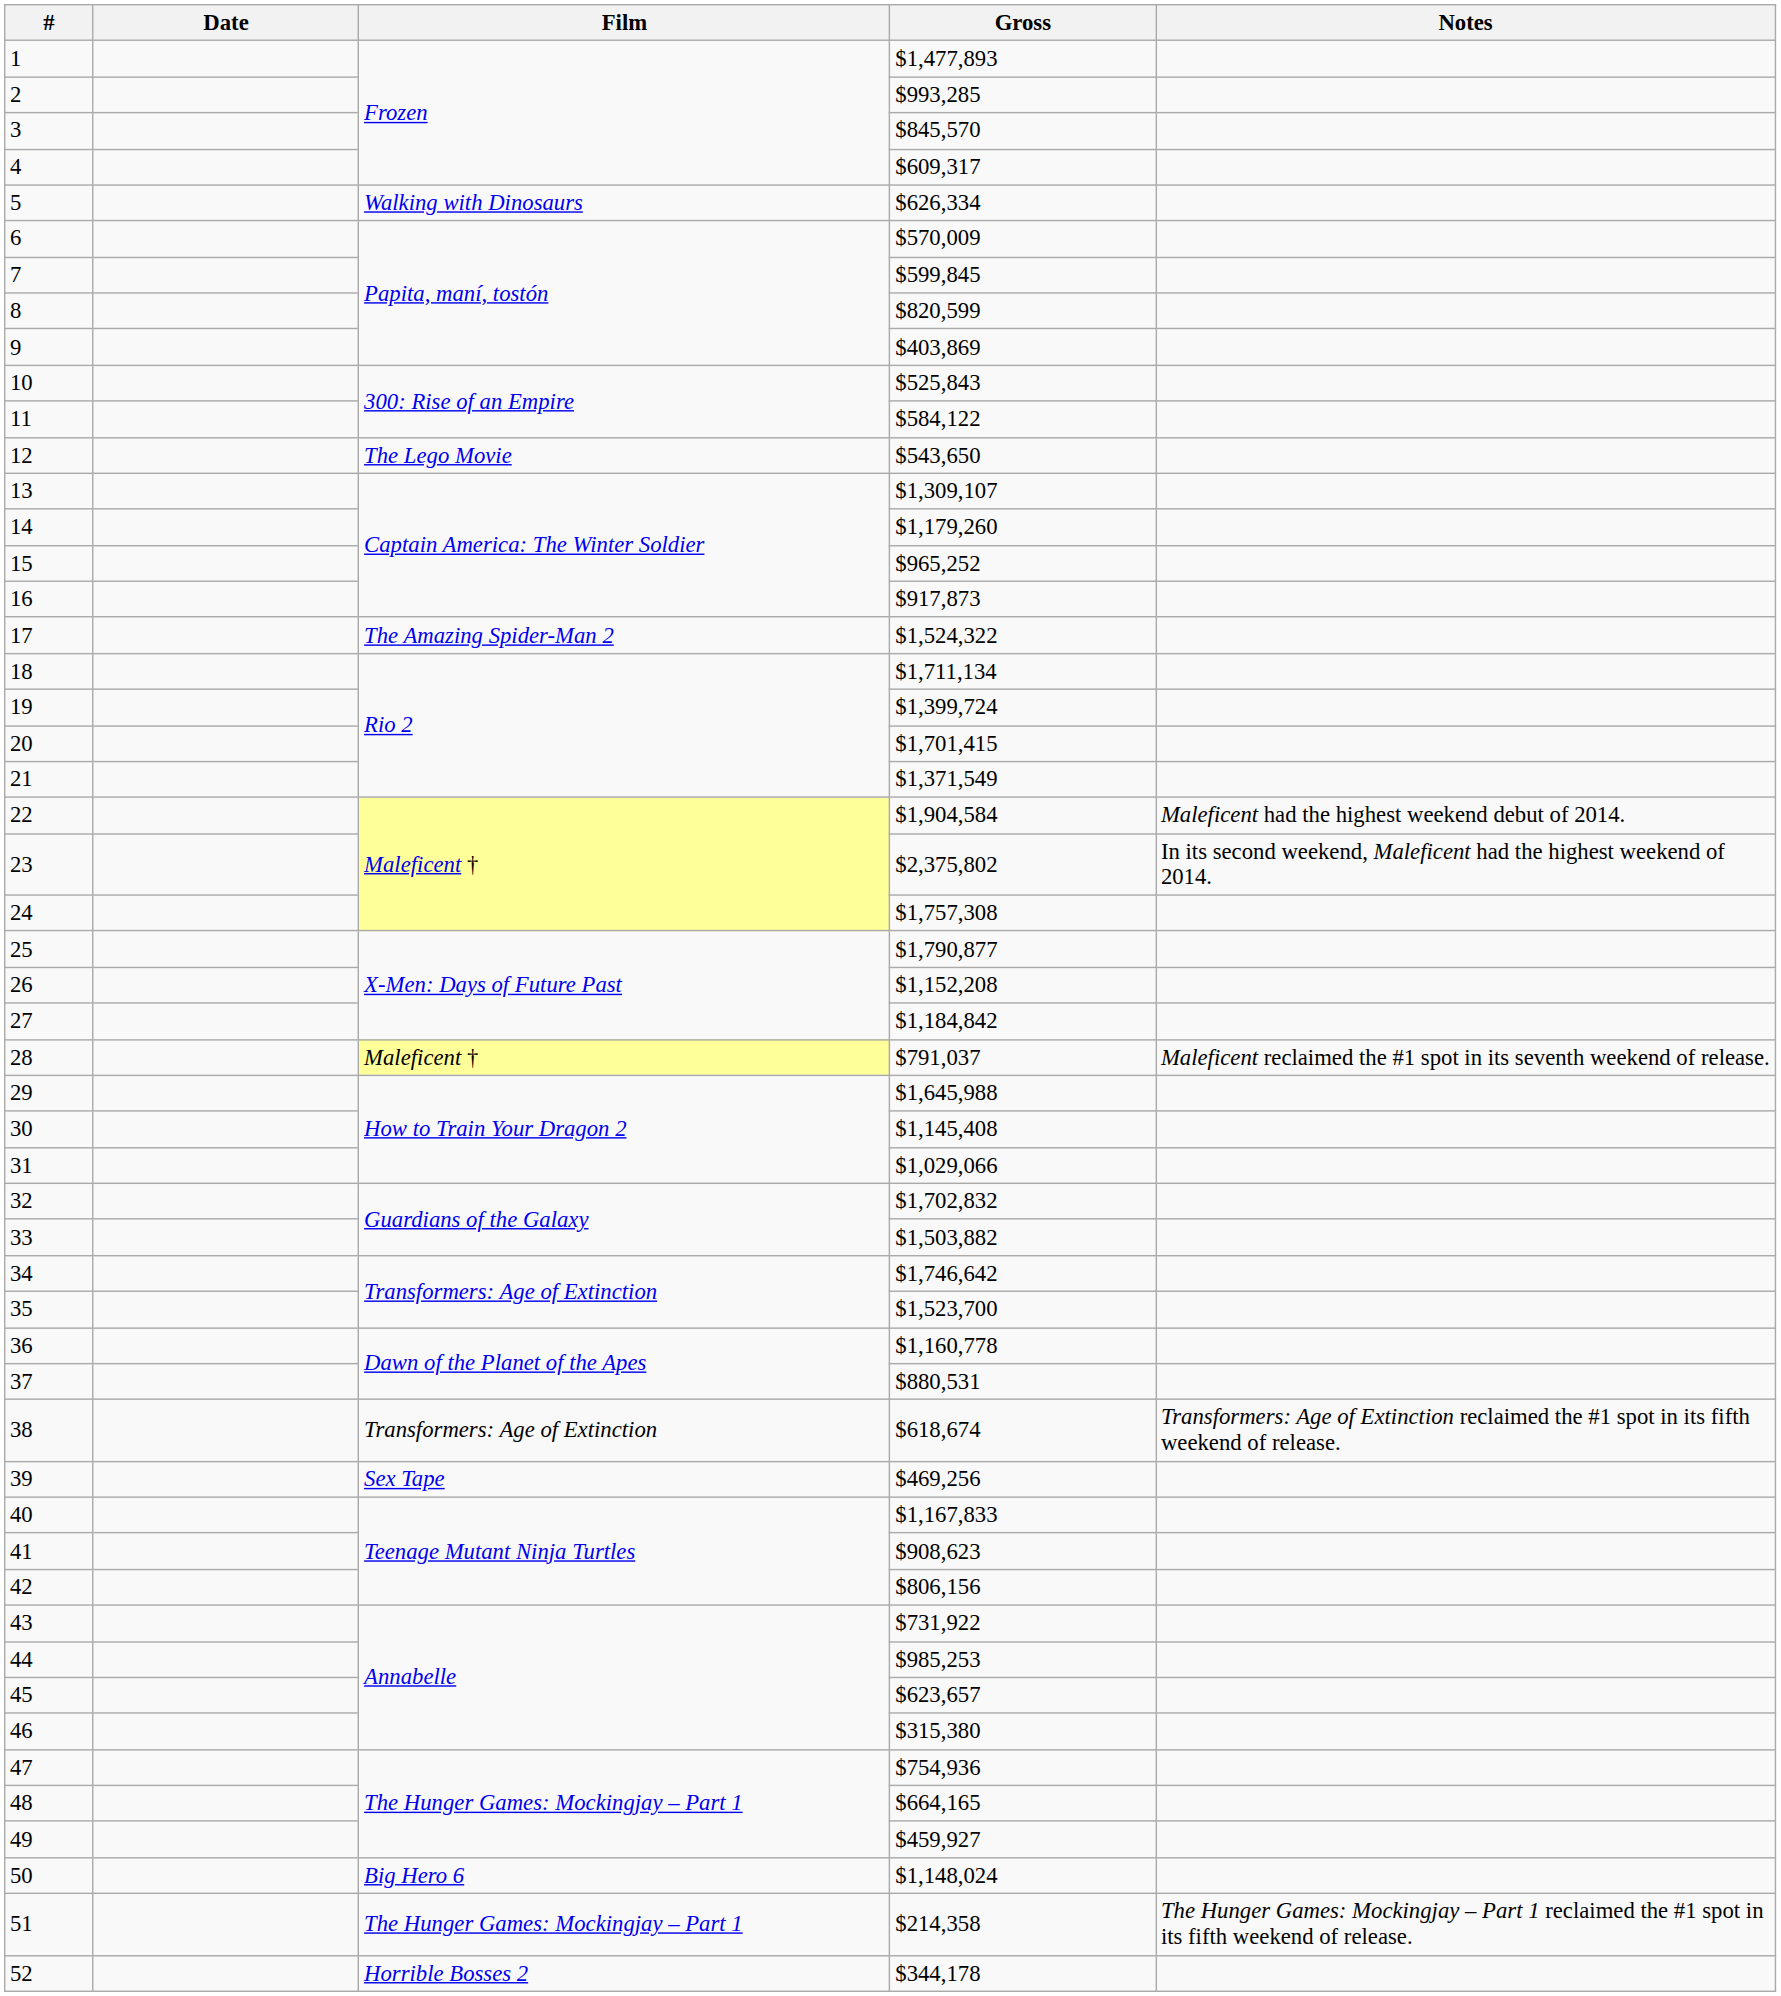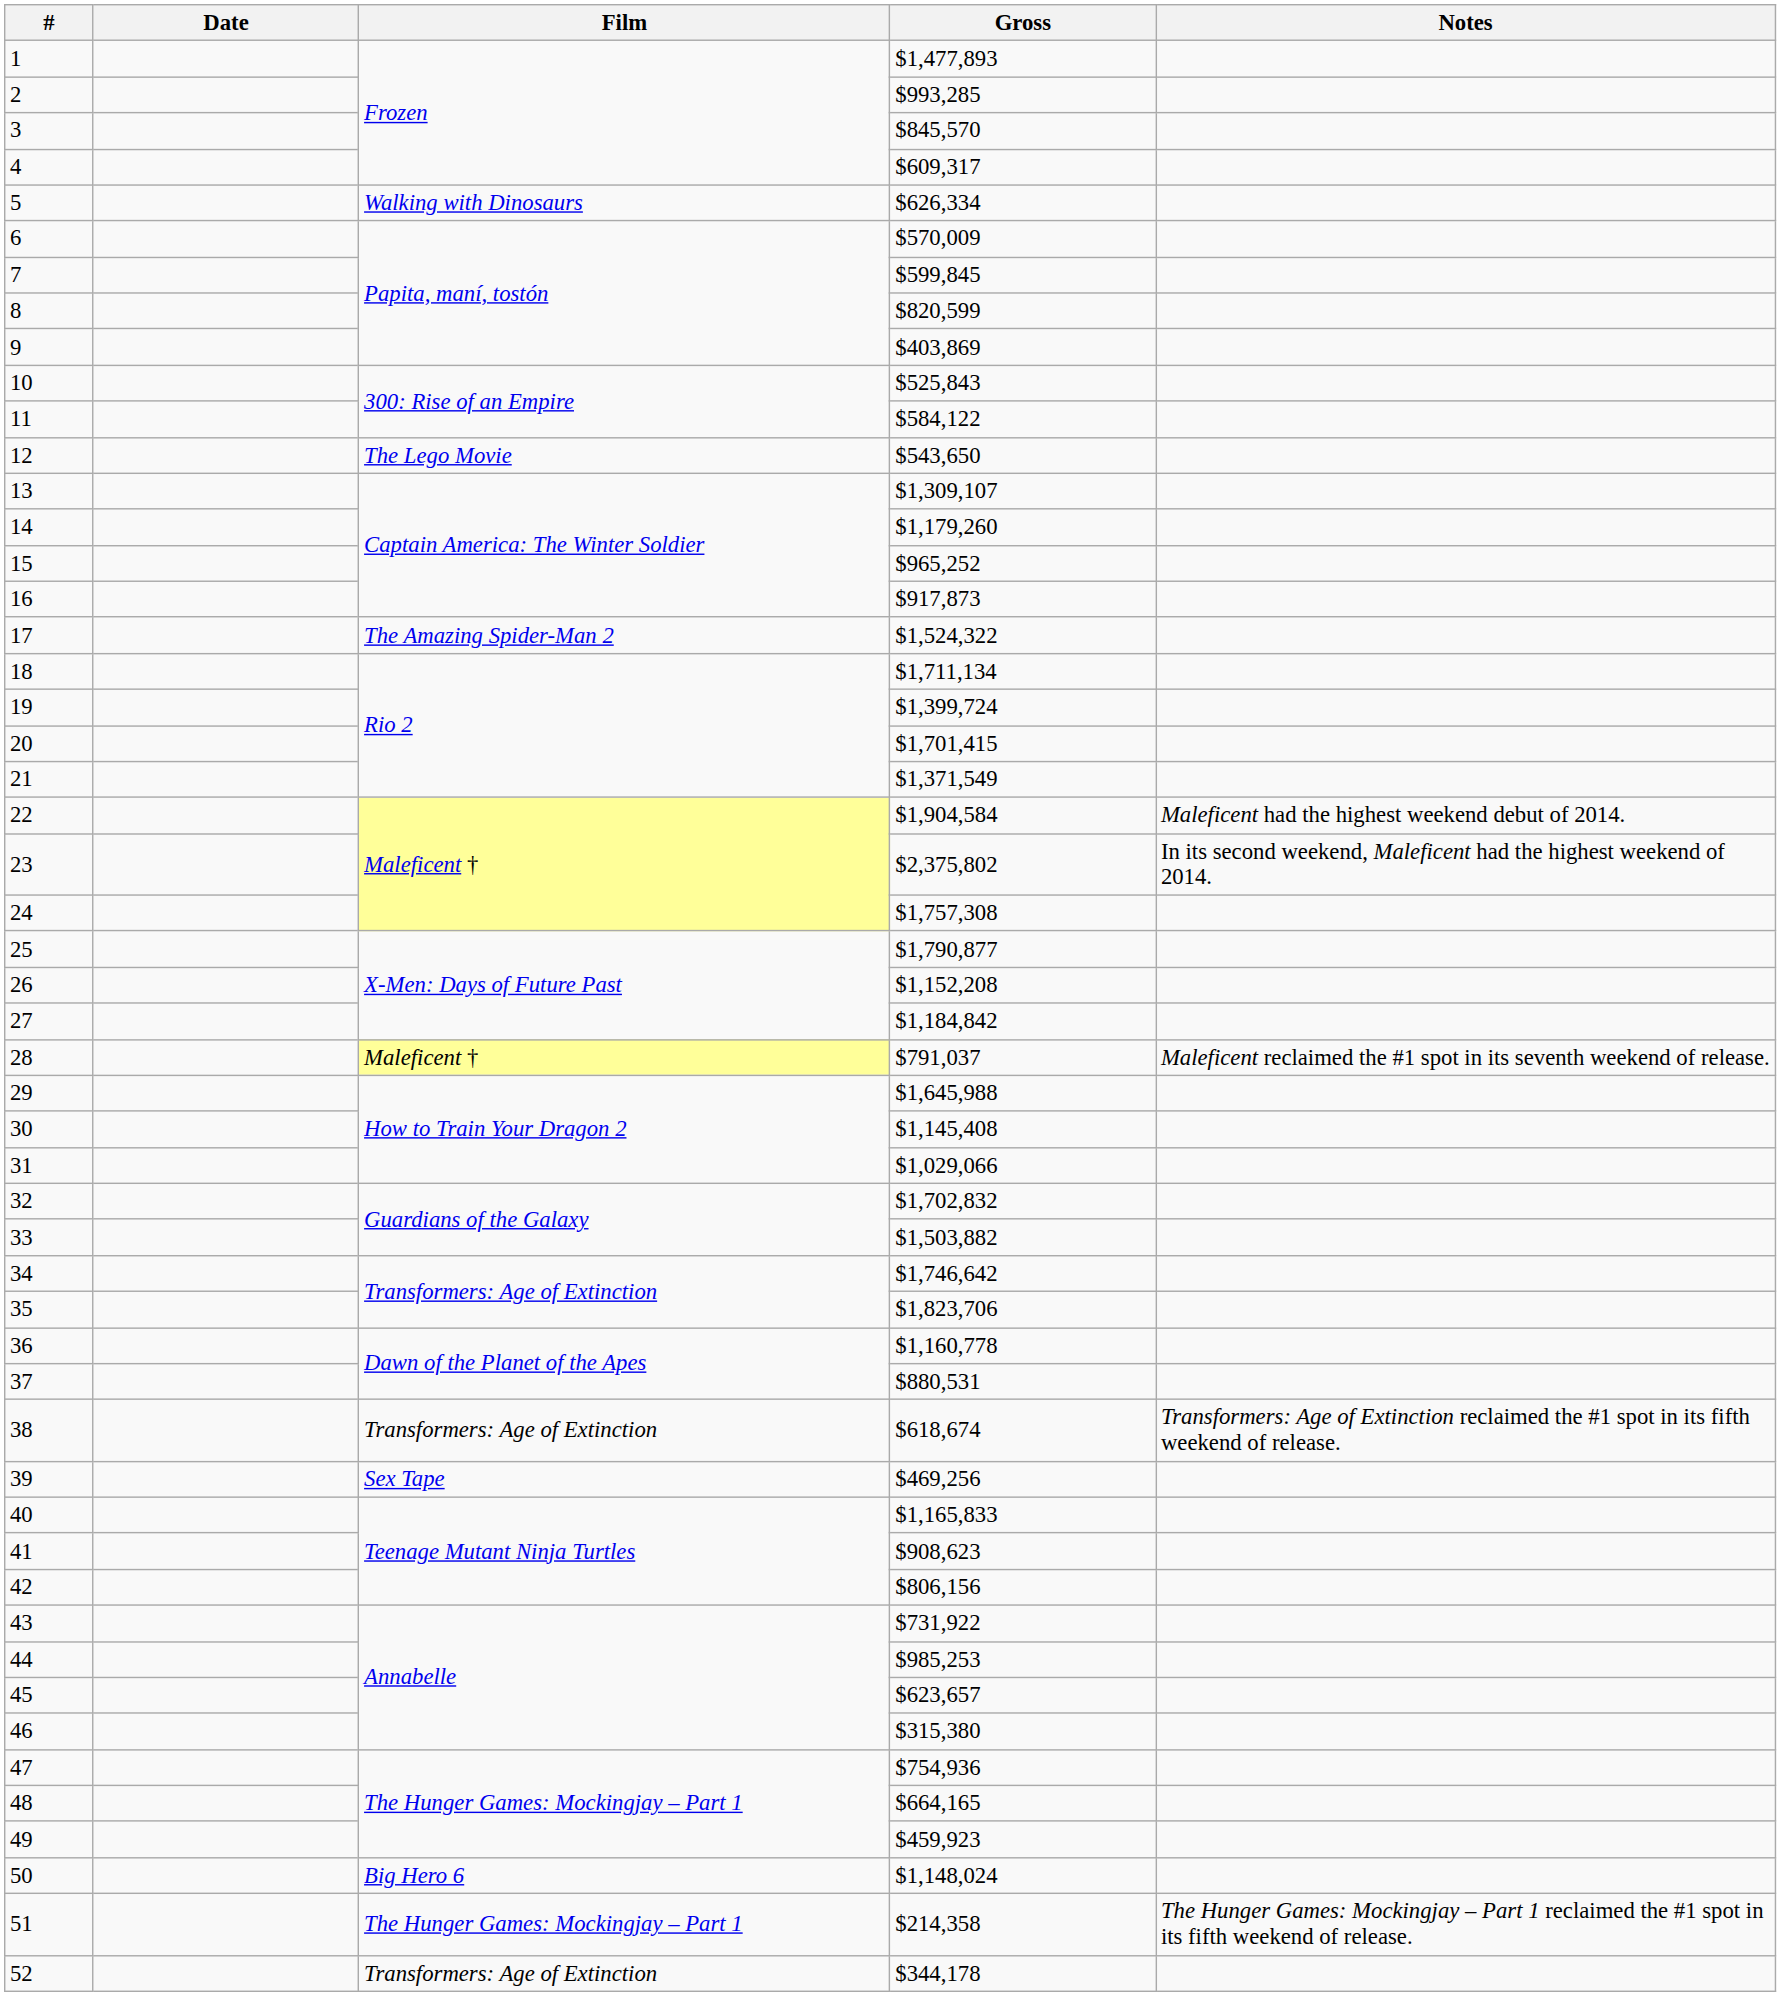35 | Gross: $1,523,700 -> $1,823,706
40 | Gross: $1,167,833 -> $1,165,833
49 | Gross: $459,927 -> $459,923
52 | Film: Horrible Bosses 2 -> Transformers: Age of Extinction
